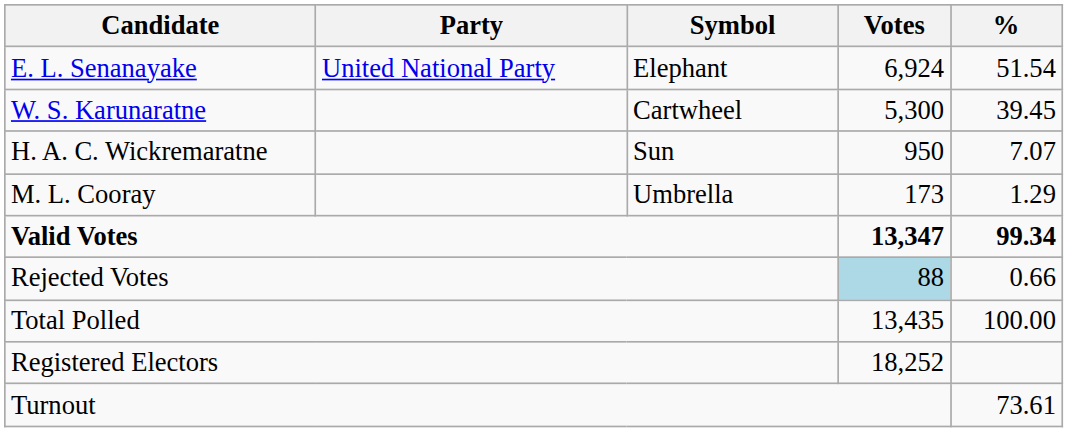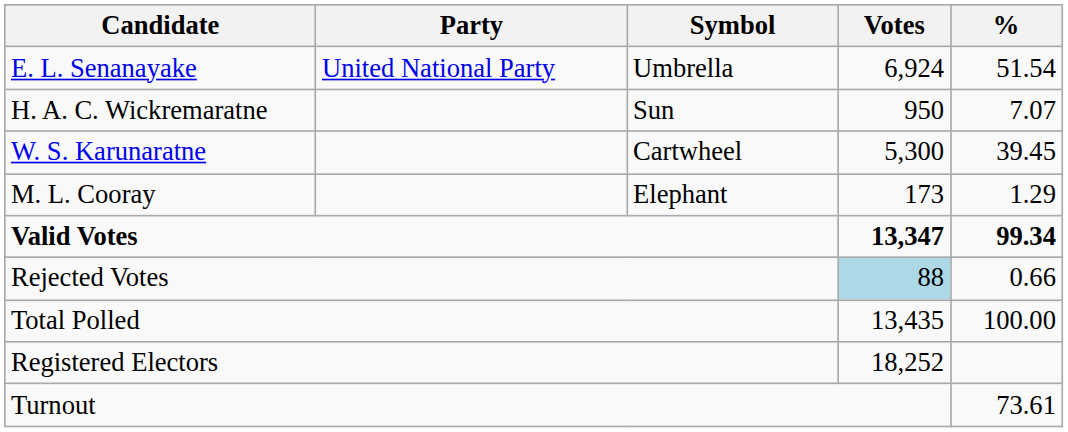E. L. Senanayake | Symbol: Elephant -> Umbrella
rows swapped: W. S. Karunaratne <-> H. A. C. Wickremaratne
M. L. Cooray | Symbol: Umbrella -> Elephant
